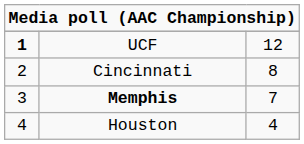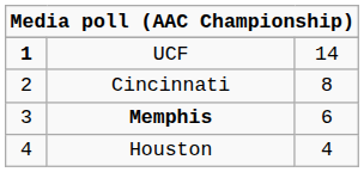UCF | column 3: 12 -> 14
Memphis | column 3: 7 -> 6
